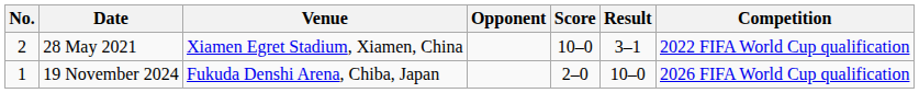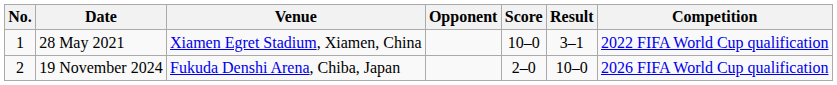28 May 2021 | No.: 2 -> 1
19 November 2024 | No.: 1 -> 2
